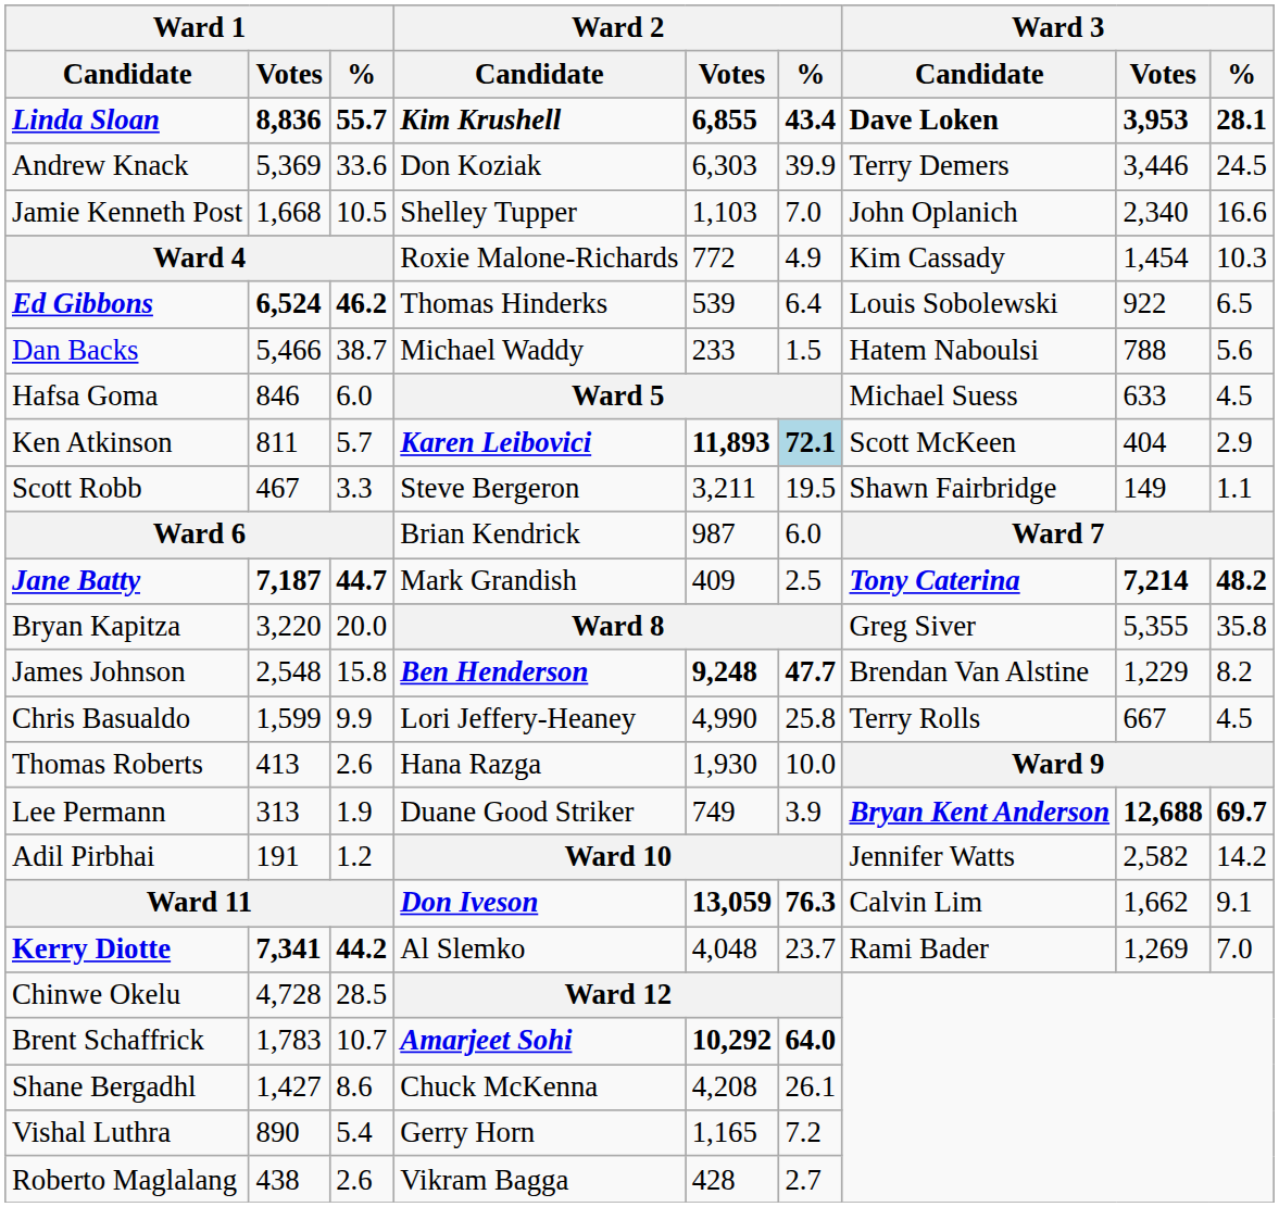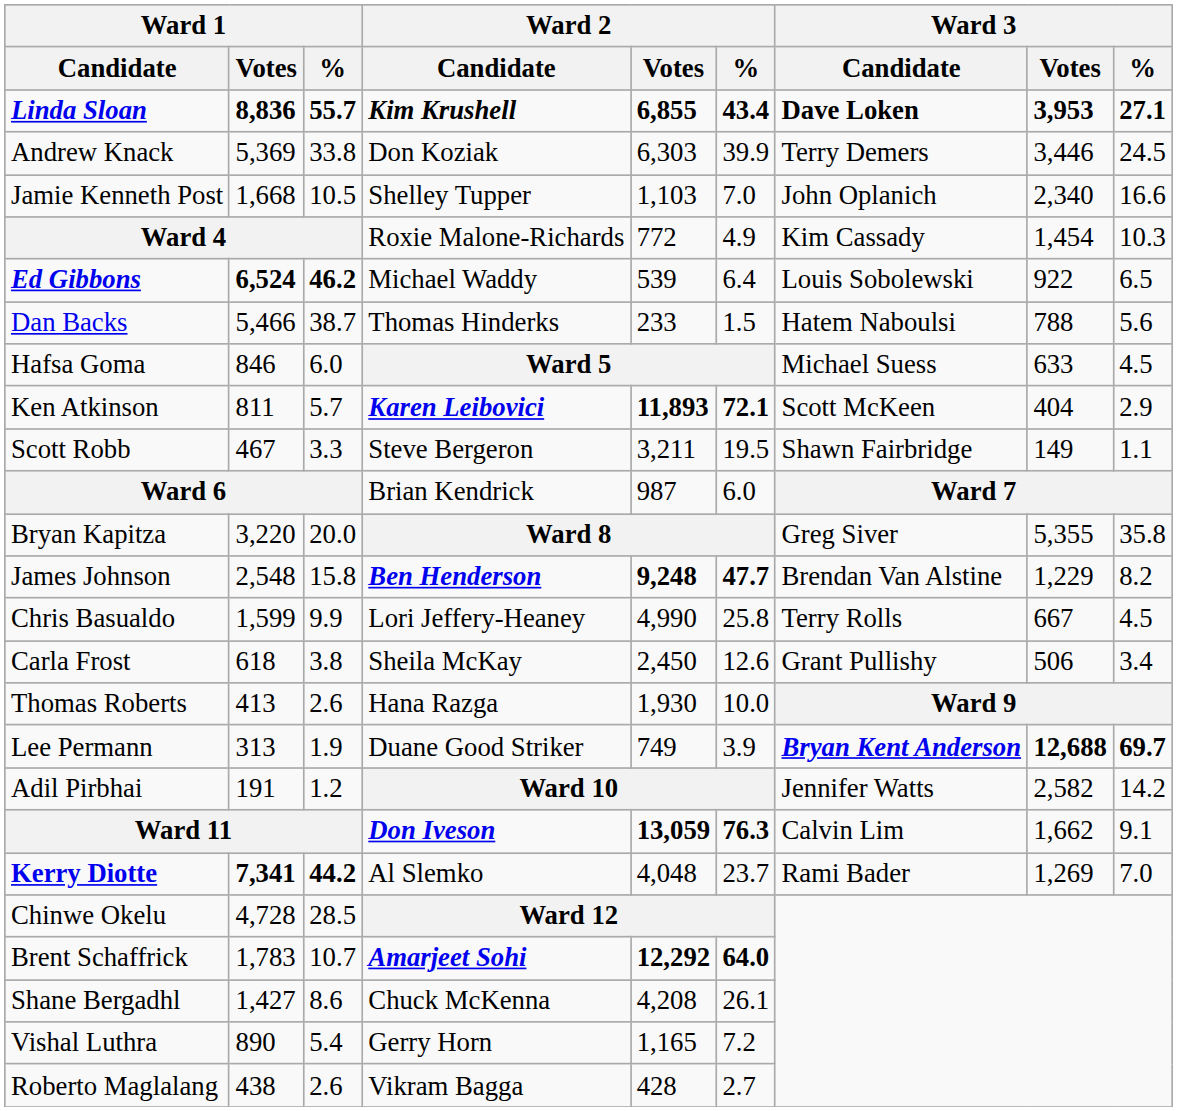Linda Sloan | Ward 3 / %: 28.1 -> 27.1
Andrew Knack | Ward 1 / %: 33.6 -> 33.8
Ed Gibbons | Ward 2 / Candidate: Thomas Hinderks -> Michael Waddy
Dan Backs | Ward 2 / Candidate: Michael Waddy -> Thomas Hinderks
Ken Atkinson | Ward 2 / %: lightblue background -> no background
- row: Jane Batty | 7,187 | 44.7 | Mark Grandish | 409 | 2.5 | Tony Caterina | 7,214 | 48.2
+ row: Carla Frost | 618 | 3.8 | Sheila McKay | 2,450 | 12.6 | Grant Pullishy | 506 | 3.4
Brent Schaffrick | Ward 2 / Votes: 10,292 -> 12,292
